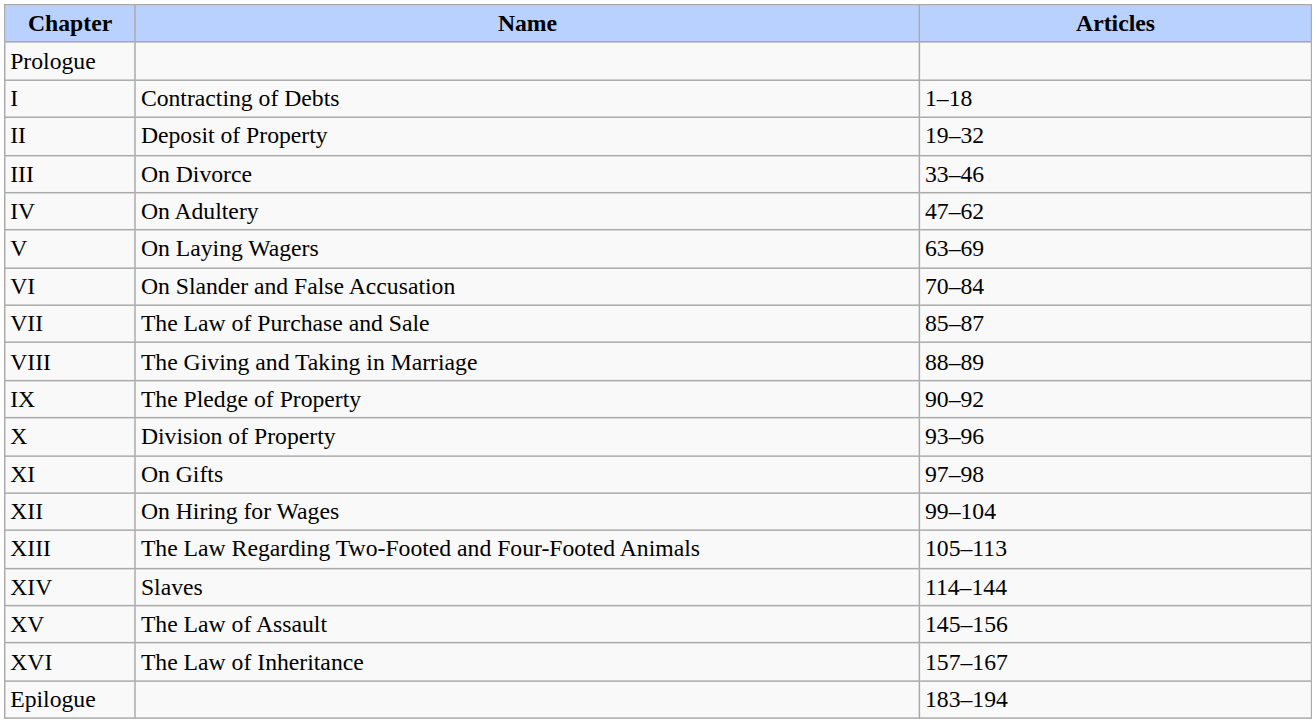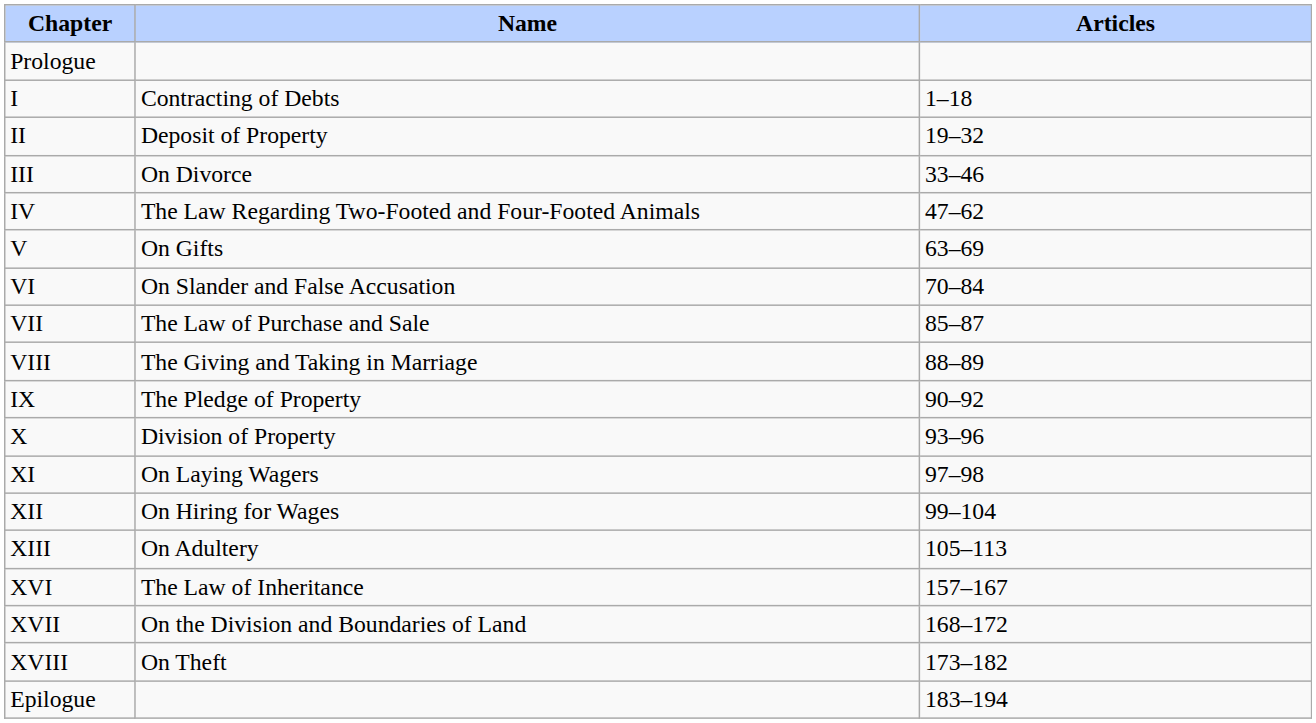IV | Name: On Adultery -> The Law Regarding Two-Footed and Four-Footed Animals
V | Name: On Laying Wagers -> On Gifts
XI | Name: On Gifts -> On Laying Wagers
XIII | Name: The Law Regarding Two-Footed and Four-Footed Animals -> On Adultery
- row: XIV | Slaves | 114–144
- row: XV | The Law of Assault | 145–156
+ row: XVII | On the Division and Boundaries of Land | 168–172
+ row: XVIII | On Theft | 173–182
